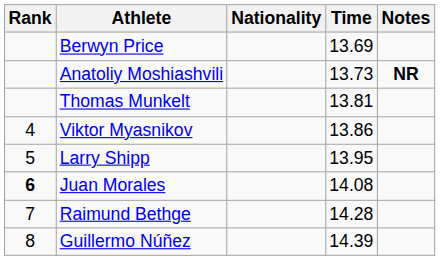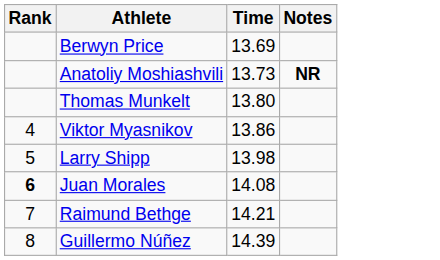- column: Nationality
Thomas Munkelt | Time: 13.81 -> 13.80
Larry Shipp | Time: 13.95 -> 13.98
Raimund Bethge | Time: 14.28 -> 14.21
